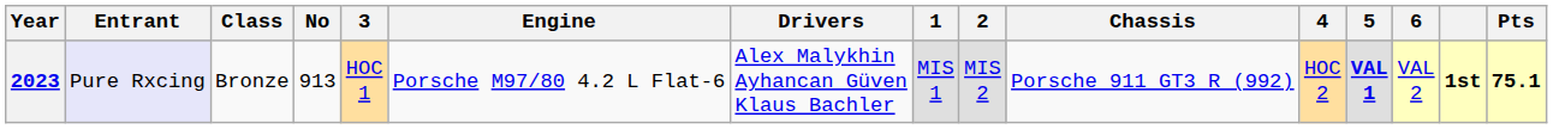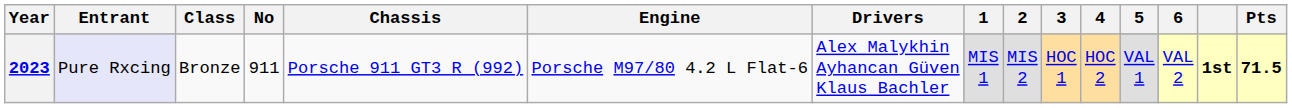columns swapped: Chassis <-> 3
2023 | No: 913 -> 911
2023 | 5: bold -> normal
2023 | Pts: 75.1 -> 71.5
